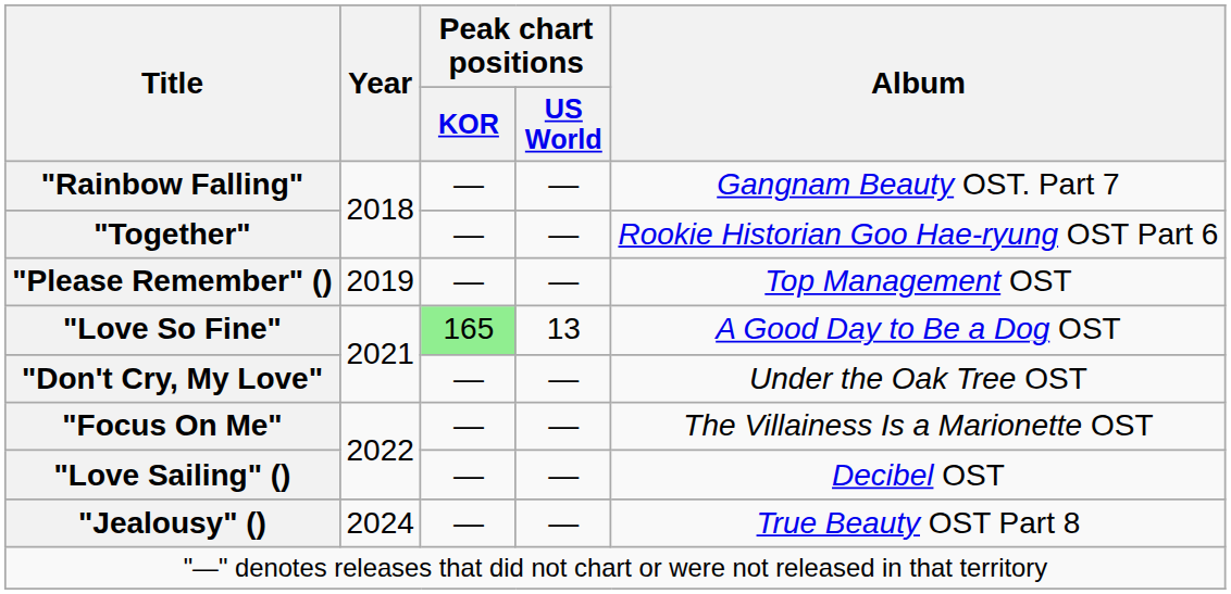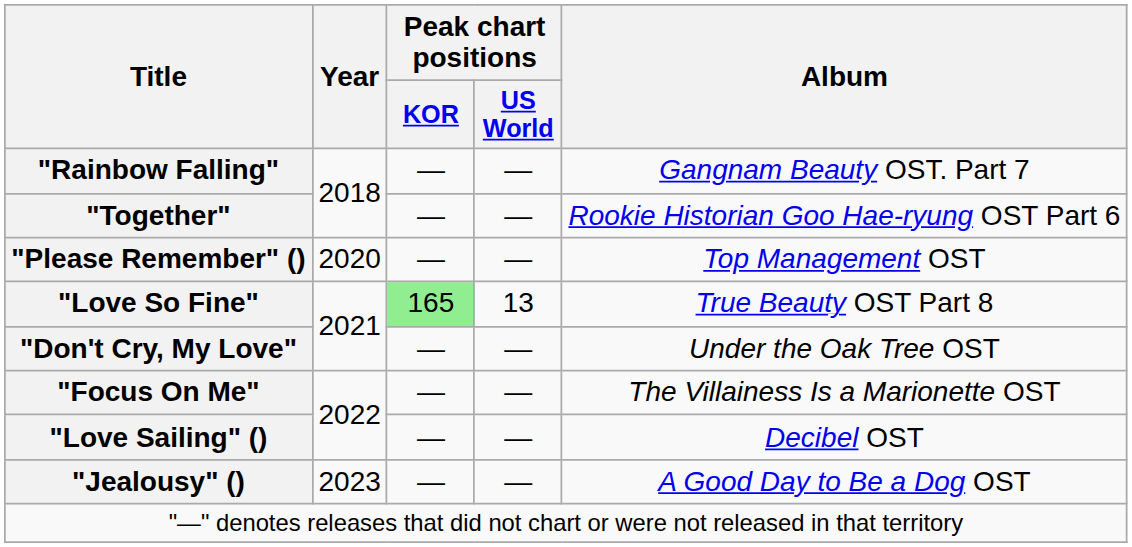"Please Remember" () | Year: 2019 -> 2020
"Love So Fine" | Album: A Good Day to Be a Dog OST -> True Beauty OST Part 8
"Jealousy" () | Year: 2024 -> 2023
"Jealousy" () | Album: True Beauty OST Part 8 -> A Good Day to Be a Dog OST
